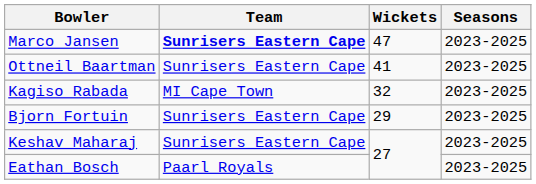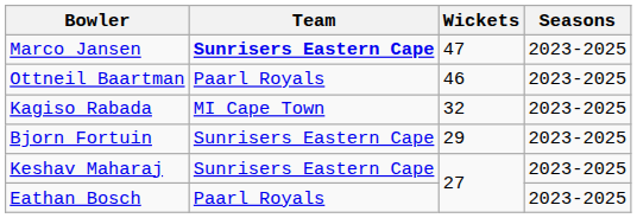Ottneil Baartman | Team: Sunrisers Eastern Cape -> Paarl Royals
Ottneil Baartman | Wickets: 41 -> 46
